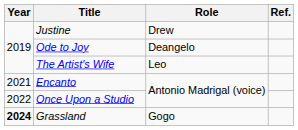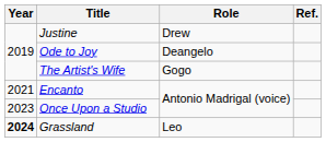The Artist's Wife | Role: Leo -> Gogo
Once Upon a Studio | Year: 2022 -> 2023
Grassland | Role: Gogo -> Leo
